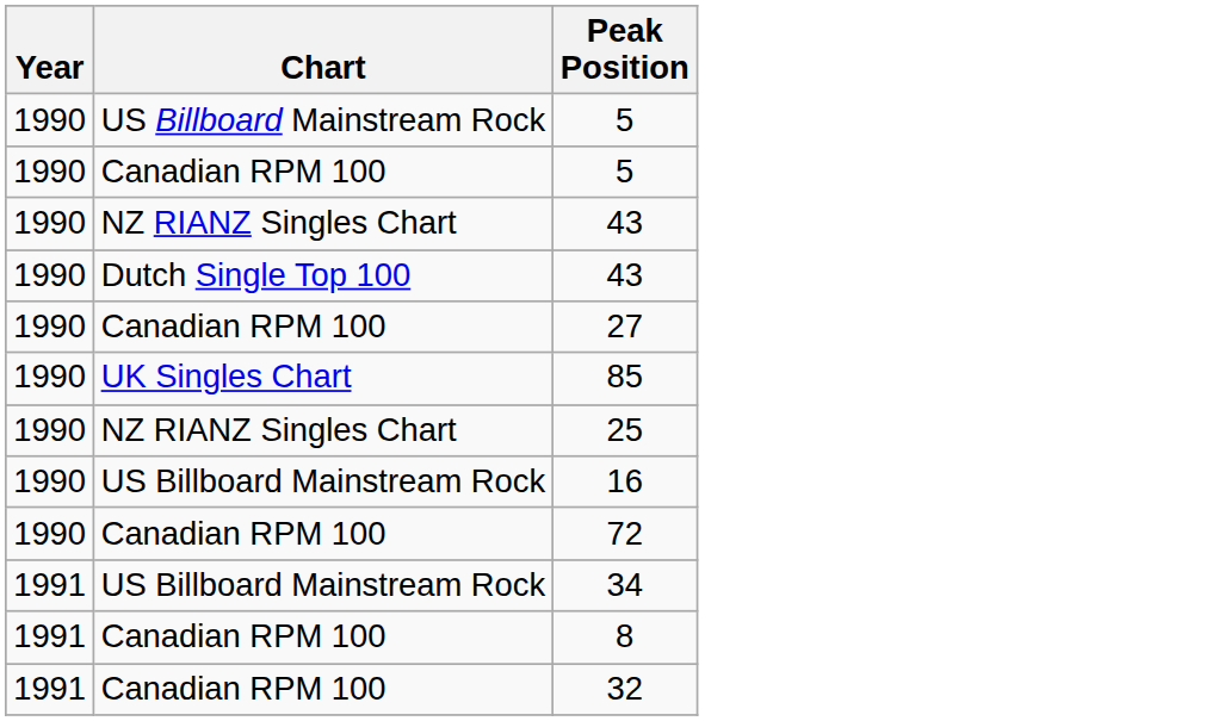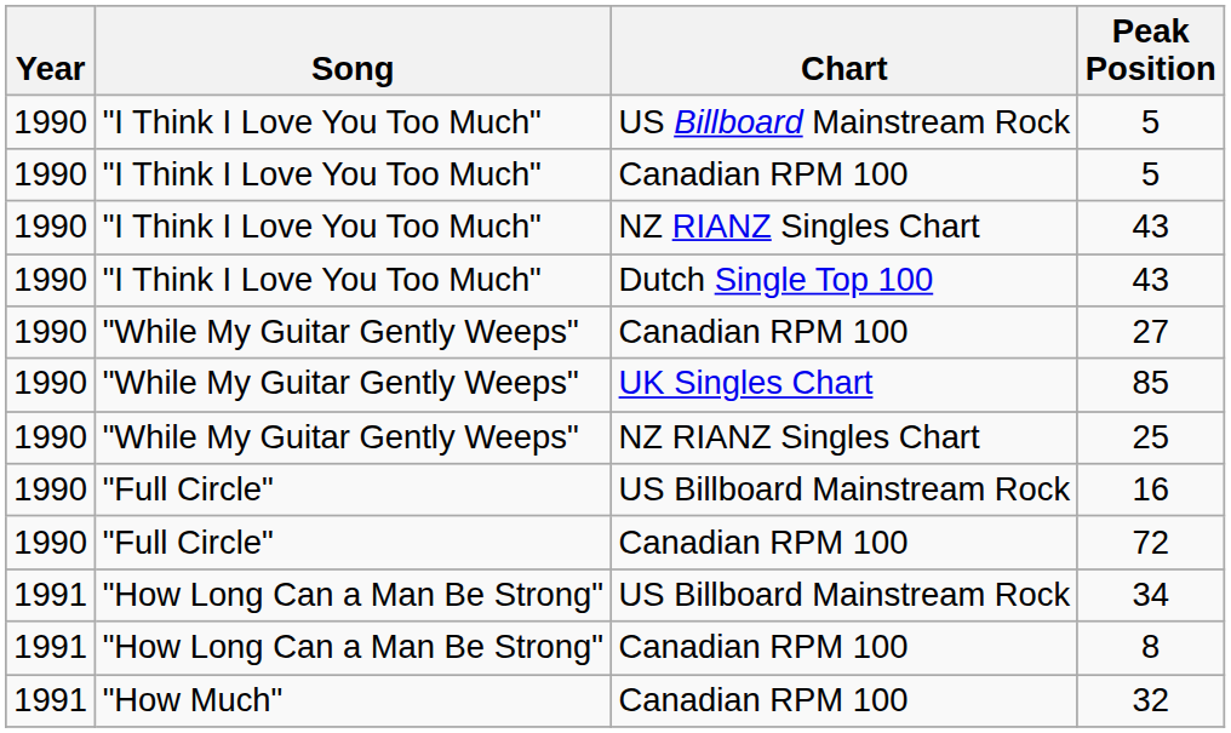+ column: Song | "I Think I Love You Too Much" | "I Think I Love You Too Much" | "I Think I Love You Too Much" | "I Think I Love You Too Much" | "While My Guitar Gently Weeps" | "While My Guitar Gently Weeps" | "While My Guitar Gently Weeps" | "Full Circle" | "Full Circle" | "How Long Can a Man Be Strong" | "How Long Can a Man Be Strong" | "How Much"
